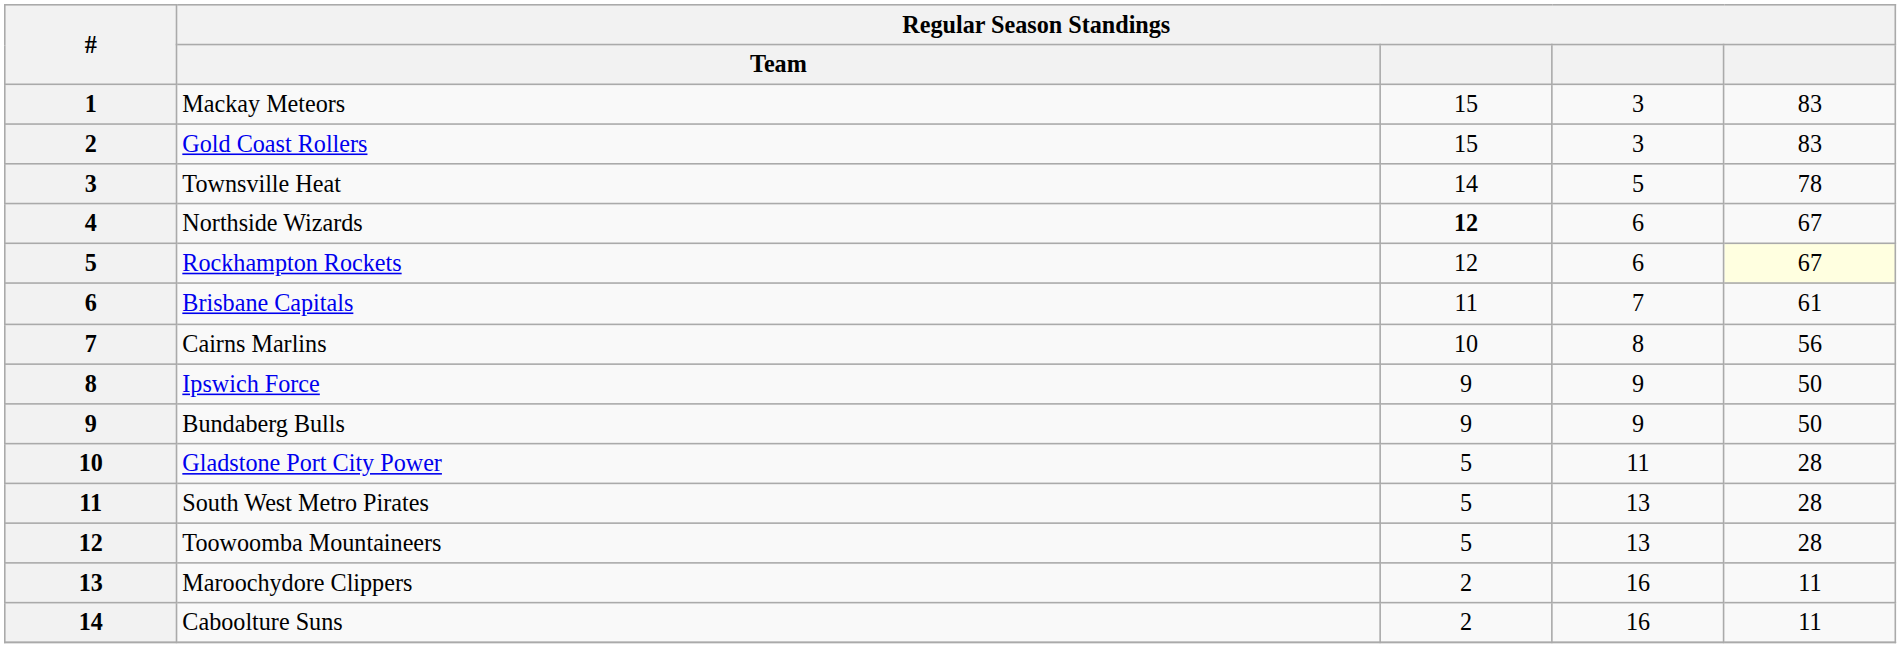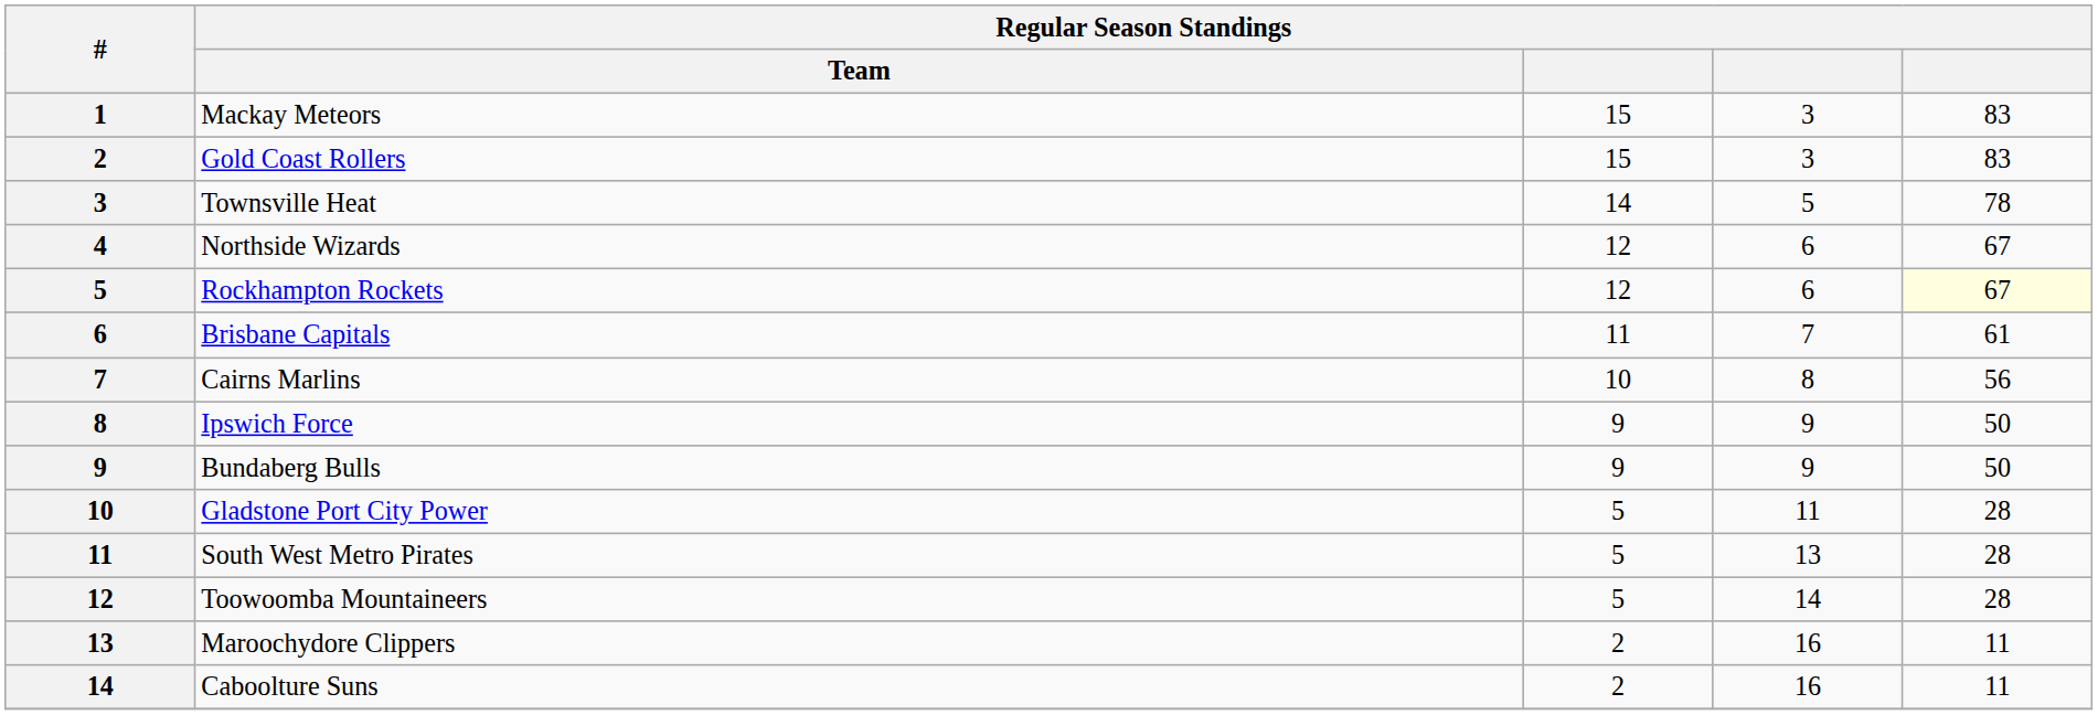Northside Wizards | column 3: bold -> normal
Toowoomba Mountaineers | column 4: 13 -> 14
